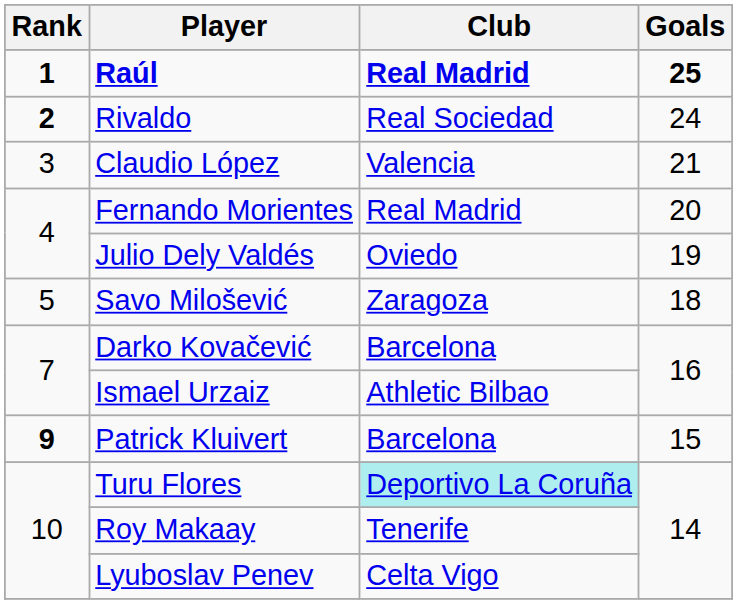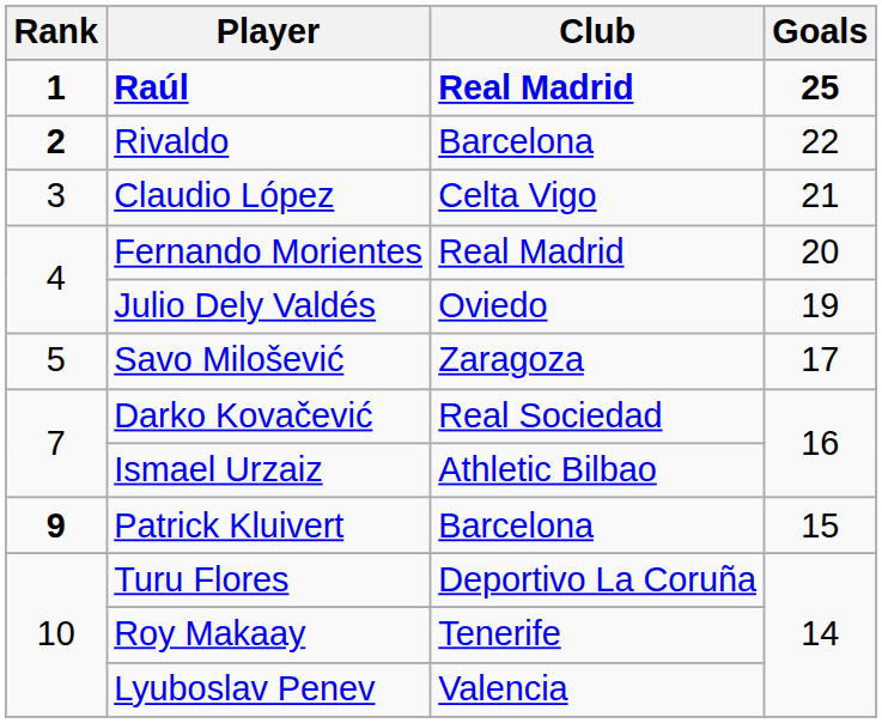Rivaldo | Club: Real Sociedad -> Barcelona
Rivaldo | Goals: 24 -> 22
Claudio López | Club: Valencia -> Celta Vigo
Savo Milošević | Goals: 18 -> 17
Darko Kovačević | Club: Barcelona -> Real Sociedad
Turu Flores | Club: paleturquoise background -> no background
Lyuboslav Penev | Club: Celta Vigo -> Valencia
